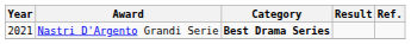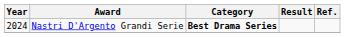Nastri D'Argento Grandi Serie | Year: 2021 -> 2024
